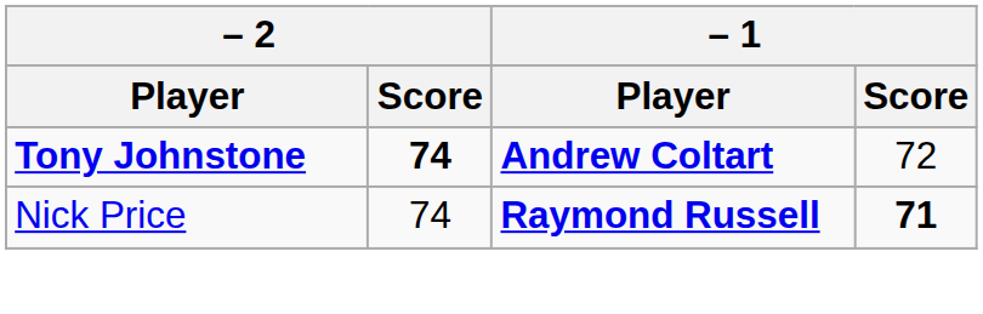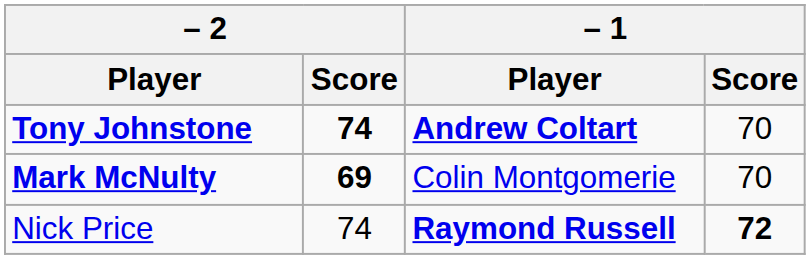Tony Johnstone | – 1 / Score: 72 -> 70
+ row: Mark McNulty | 69 | Colin Montgomerie | 70
Nick Price | – 1 / Score: 71 -> 72
